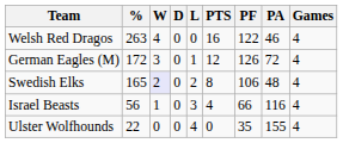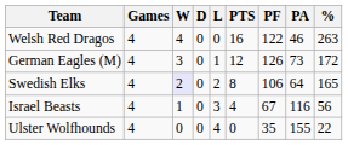columns swapped: Games <-> %
German Eagles (M) | PA: 72 -> 73
Swedish Elks | PA: 48 -> 64
Israel Beasts | PF: 66 -> 67
